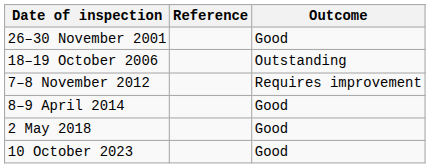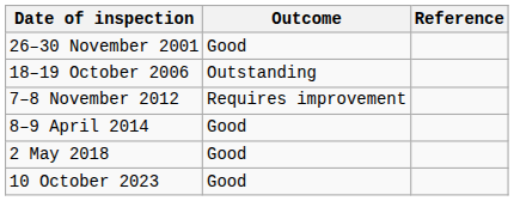columns swapped: Outcome <-> Reference
